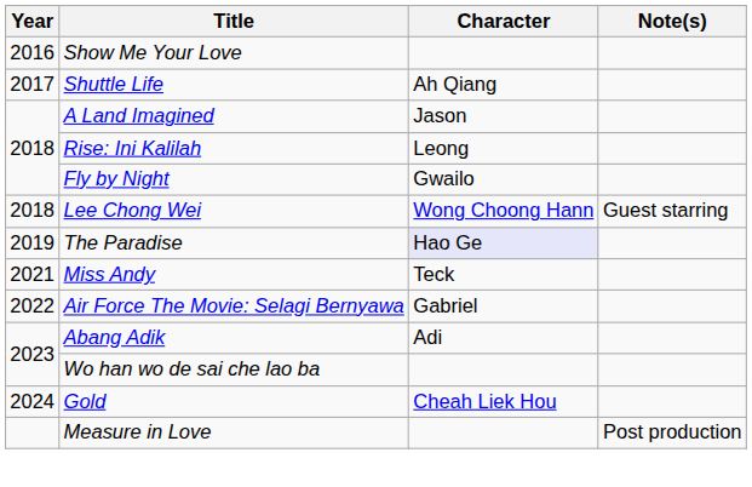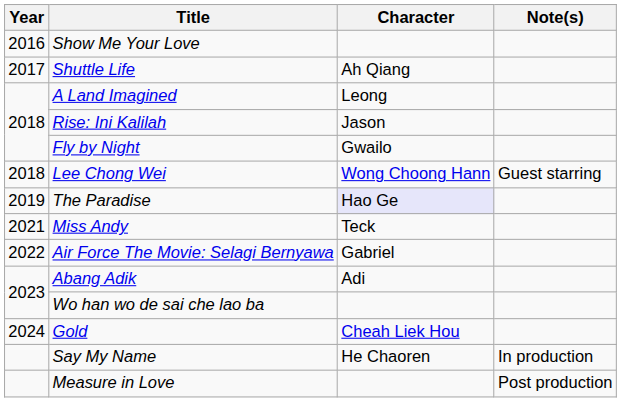A Land Imagined | Character: Jason -> Leong
Rise: Ini Kalilah | Character: Leong -> Jason
+ row: Say My Name | He Chaoren | In production
